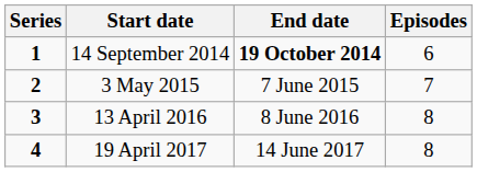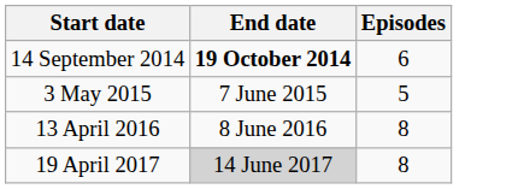- column: Series | 1 | 2 | 3 | 4
3 May 2015 | Episodes: 7 -> 5
19 April 2017 | End date: no background -> lightgrey background
